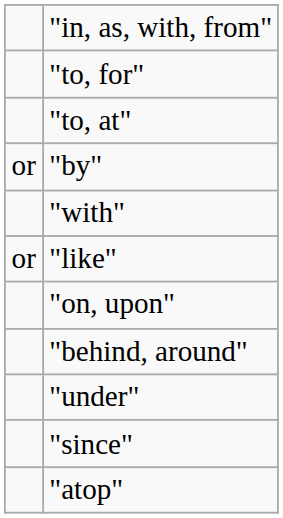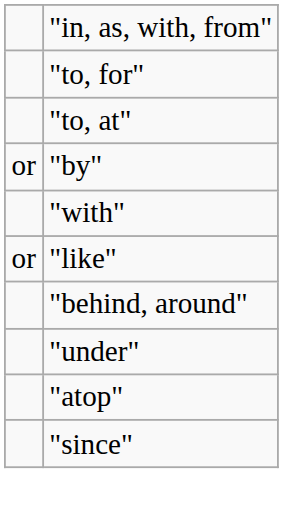- row: "on, upon"
rows swapped: "atop" <-> "since"
